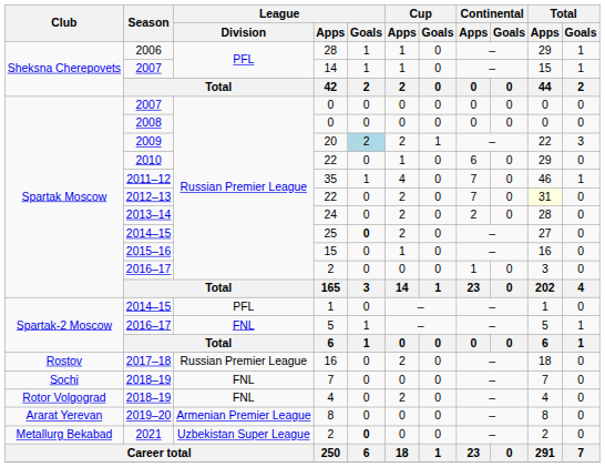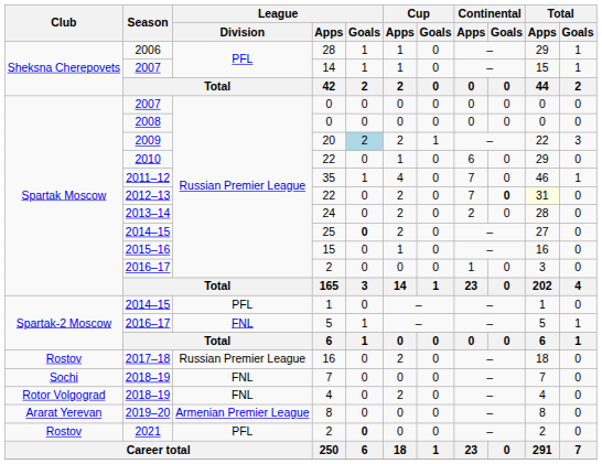2012–13 / 22 | Continental / Goals: normal -> bold
2021 / 2 | Club: Metallurg Bekabad -> Rostov
2021 / 2 | League / Division: Uzbekistan Super League -> PFL
